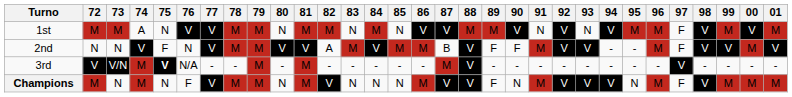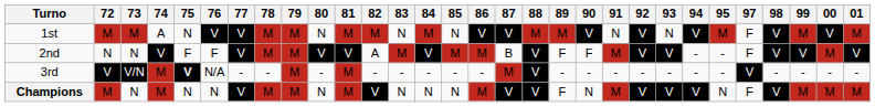- column: 96 | M | M | - | M
2nd | 76: N -> F
Champions | 76: F -> N
